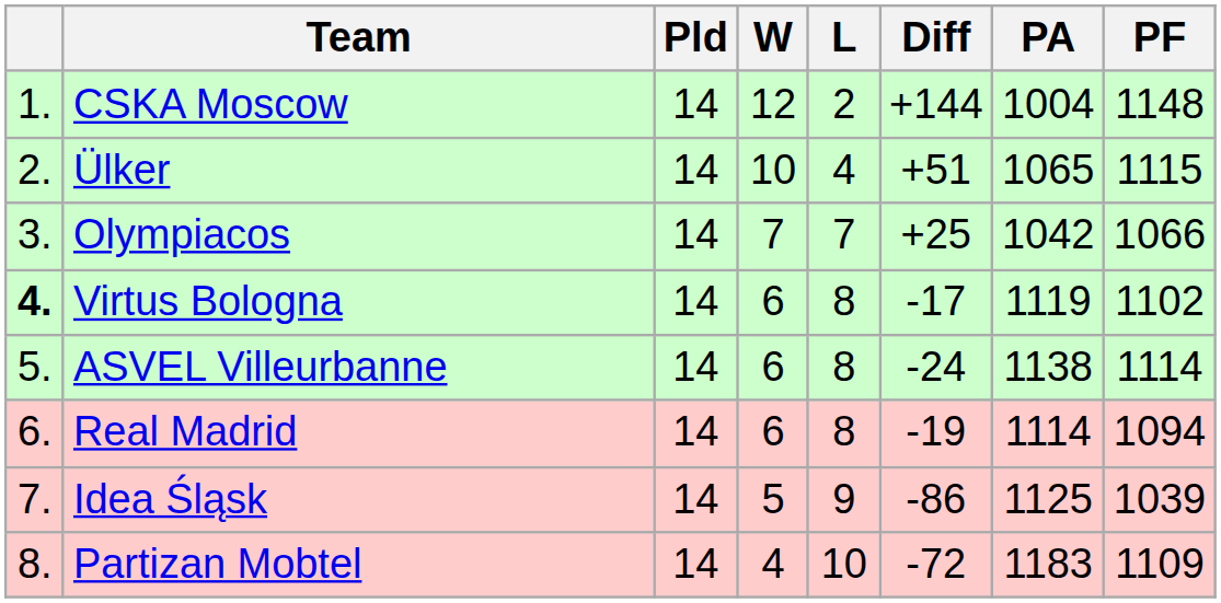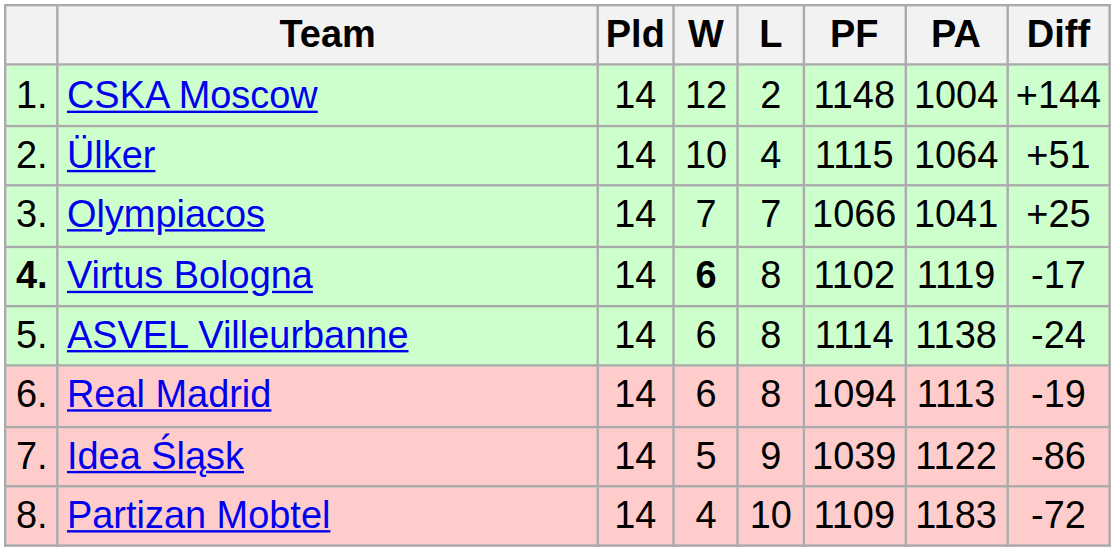columns swapped: PF <-> Diff
Ülker | PA: 1065 -> 1064
Olympiacos | PA: 1042 -> 1041
Virtus Bologna | W: normal -> bold
Real Madrid | PA: 1114 -> 1113
Idea Śląsk | PA: 1125 -> 1122
